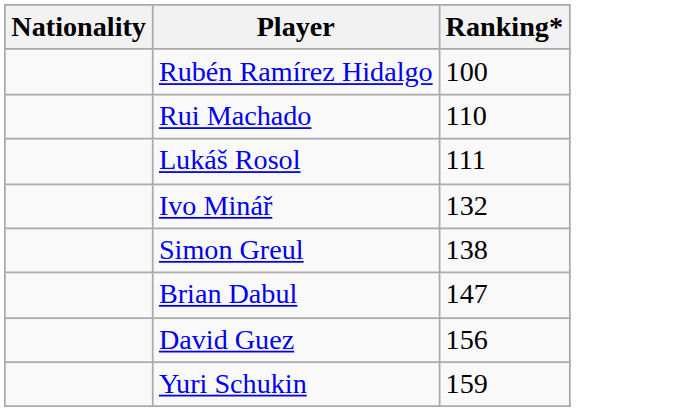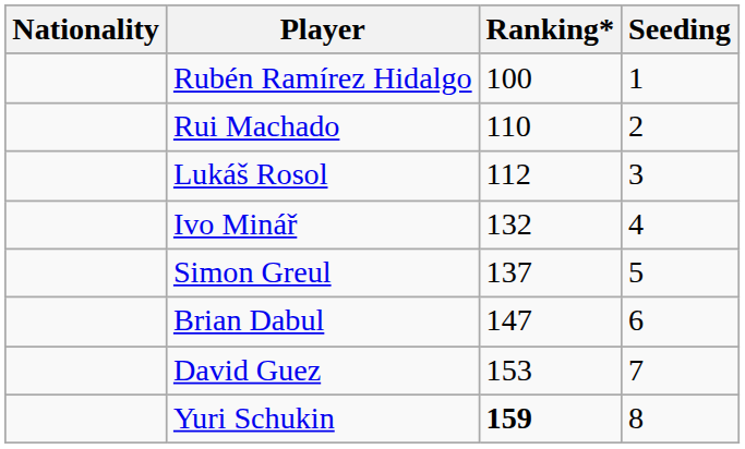+ column: Seeding | 1 | 2 | 3 | 4 | 5 | 6 | 7 | 8
Lukáš Rosol | Ranking*: 111 -> 112
Simon Greul | Ranking*: 138 -> 137
David Guez | Ranking*: 156 -> 153
Yuri Schukin | Ranking*: normal -> bold
